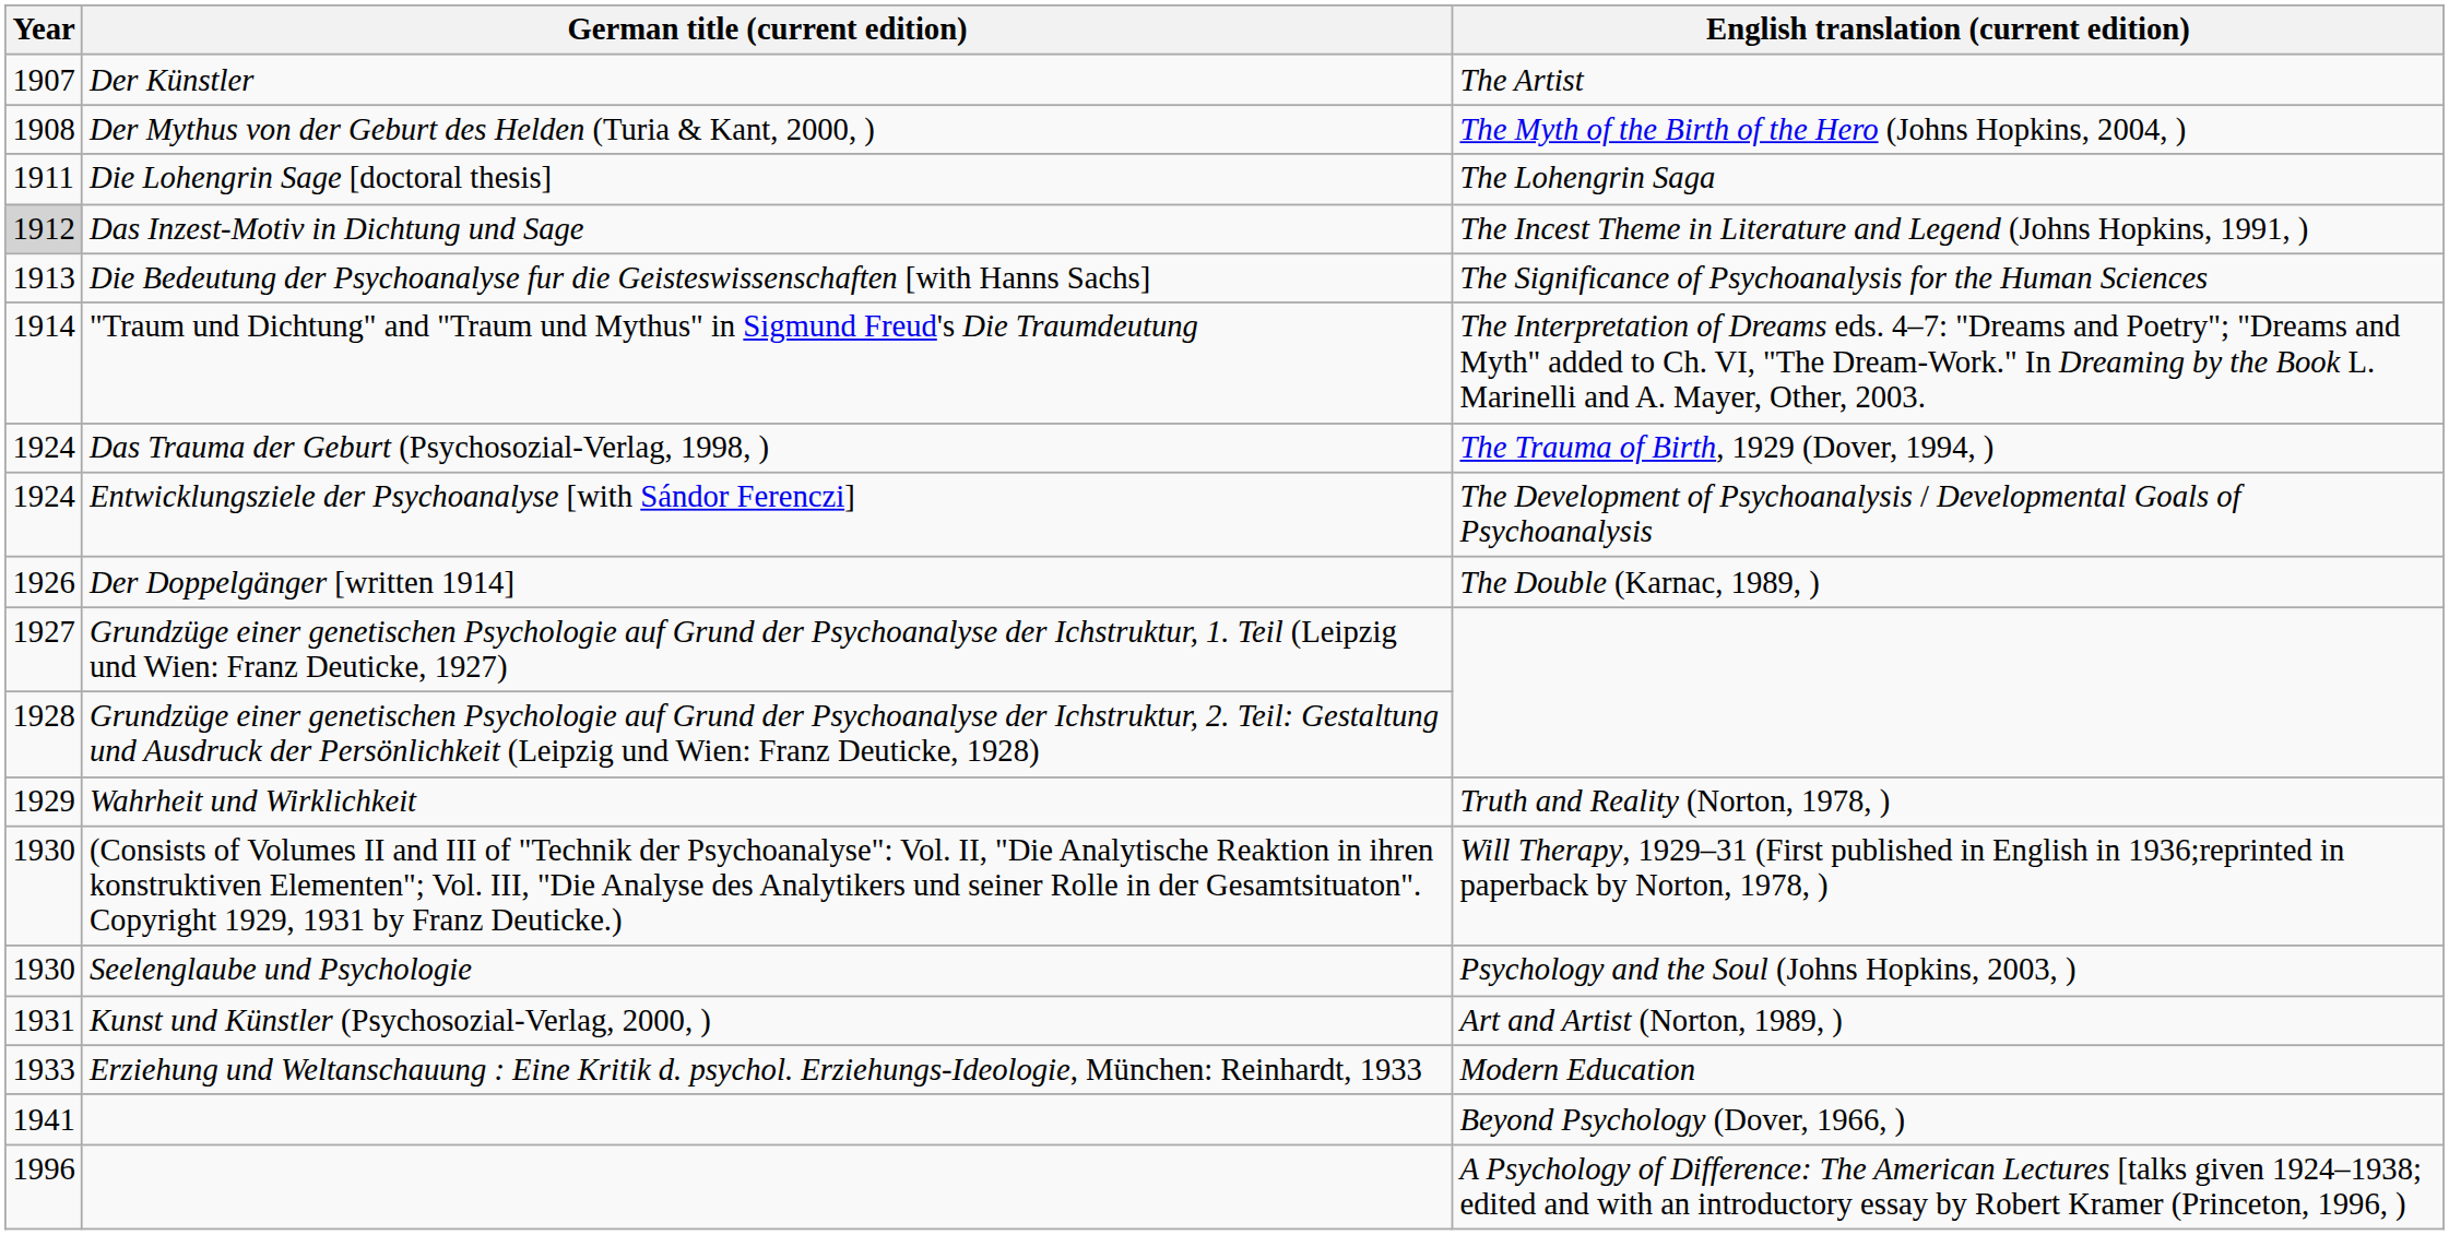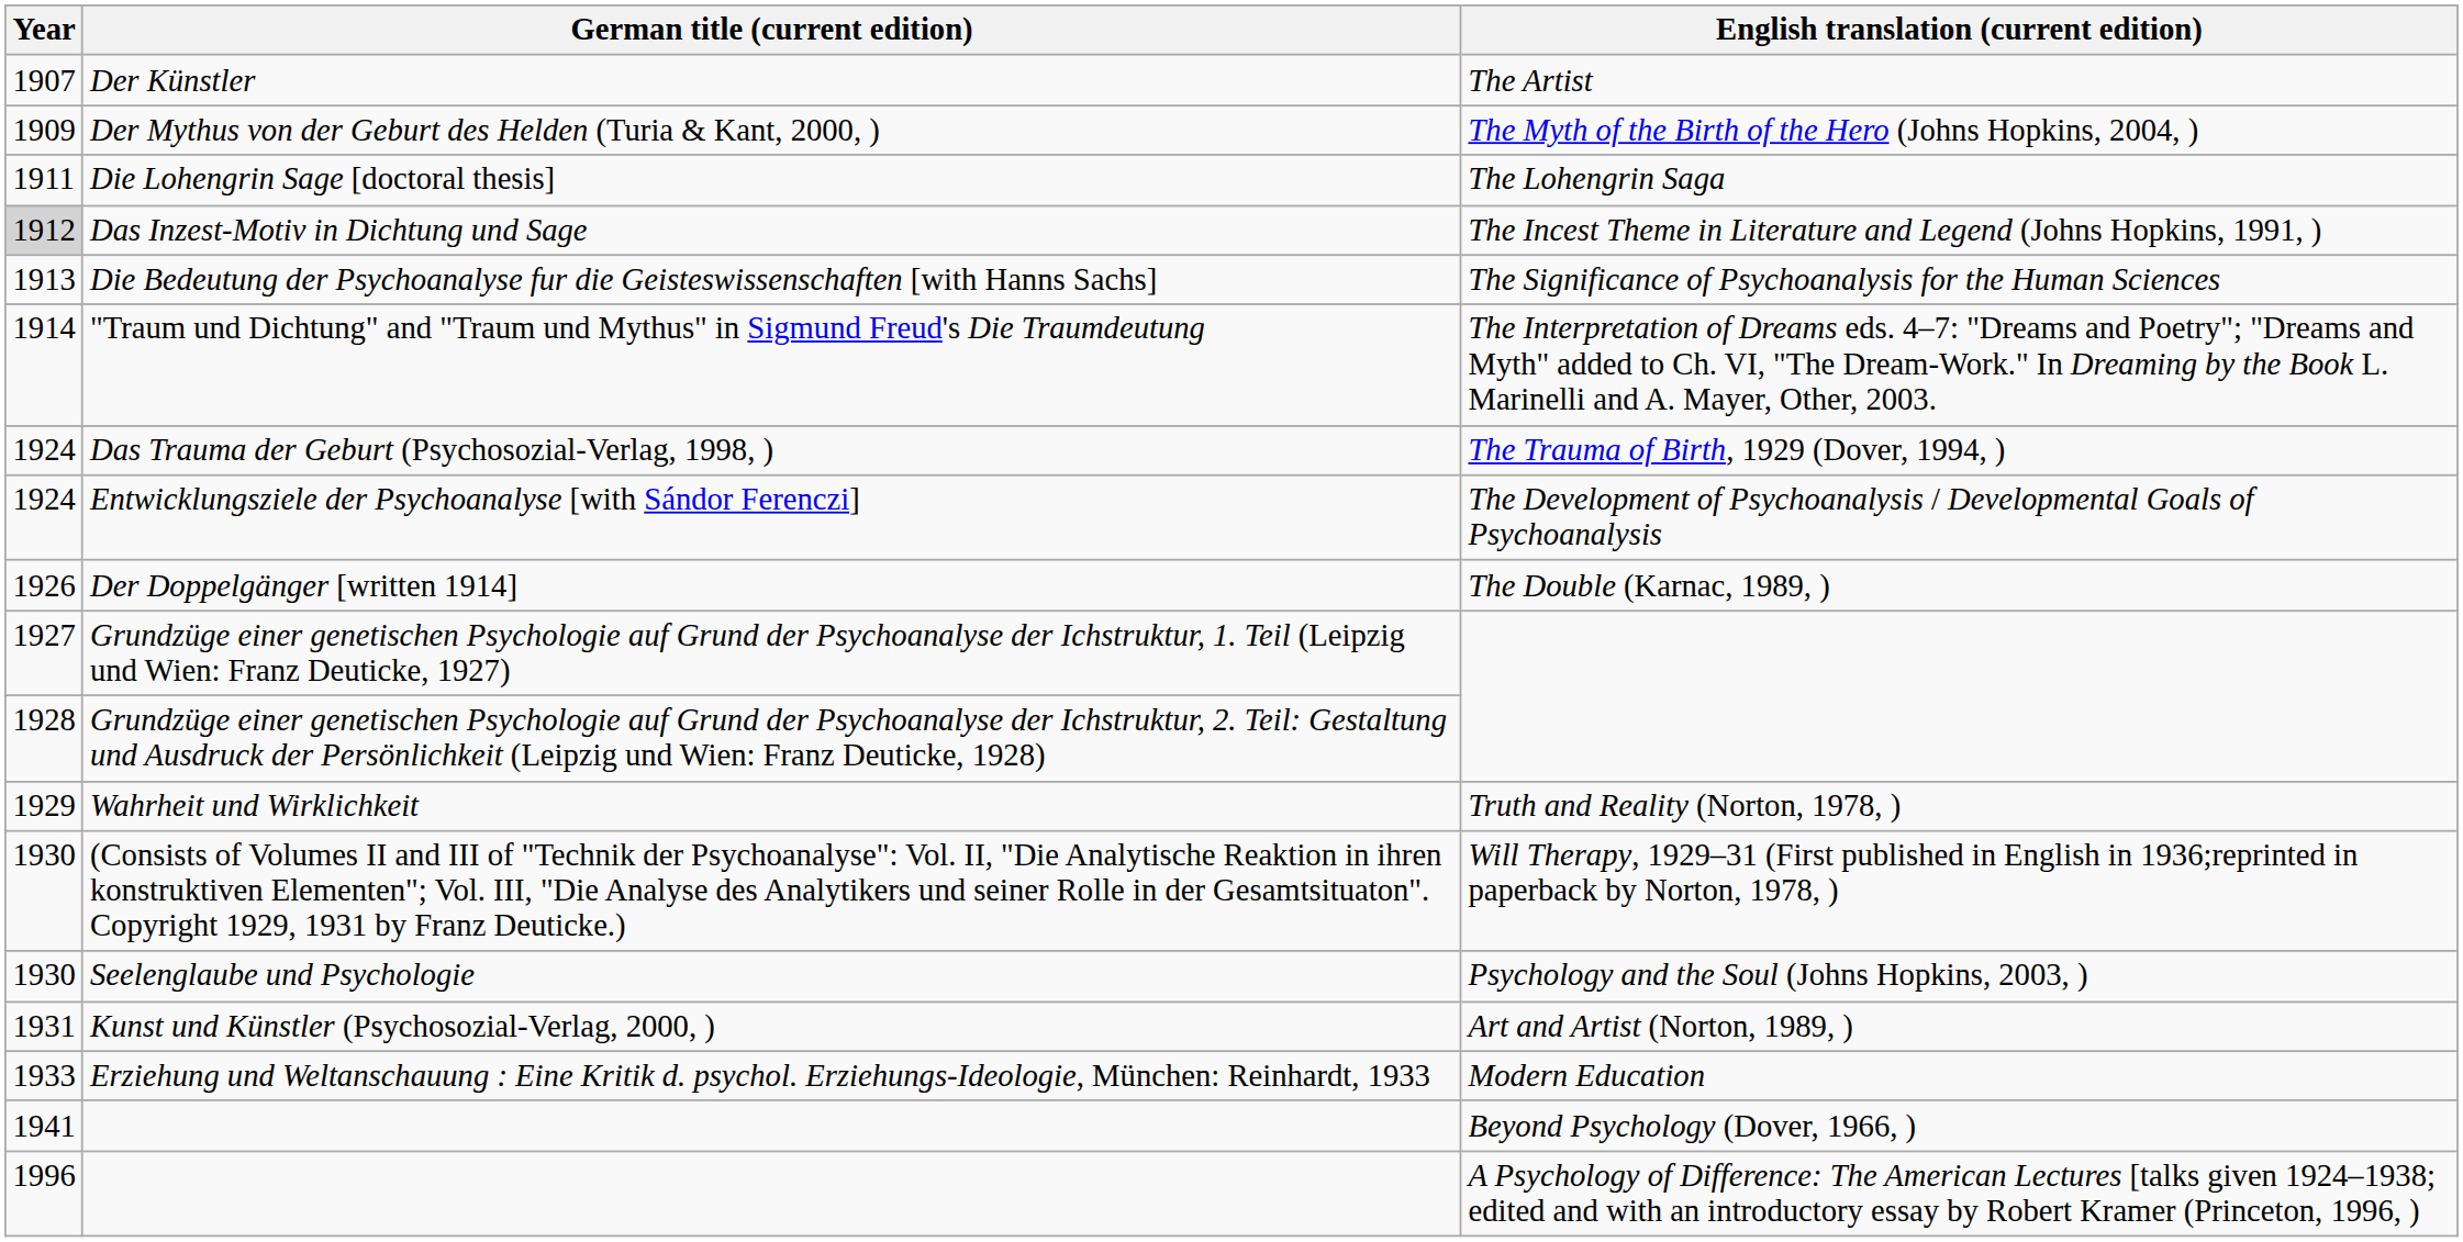Der Mythus von der Geburt des Helden (Turia & Kant, 2000, ) | Year: 1908 -> 1909
